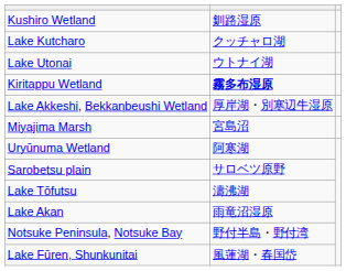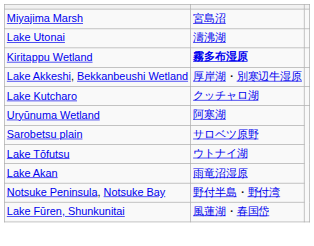- row: Kushiro Wetland | 釧路湿原
rows swapped: Lake Kutcharo <-> Miyajima Marsh
Lake Utonai | column 2: ウトナイ湖 -> 濤沸湖
Lake Tōfutsu | column 2: 濤沸湖 -> ウトナイ湖
